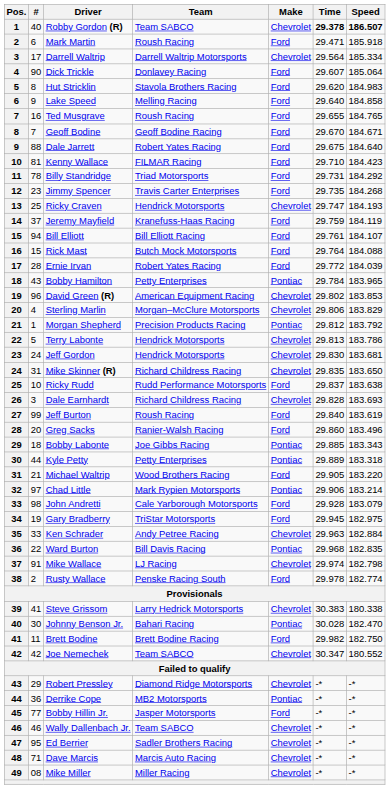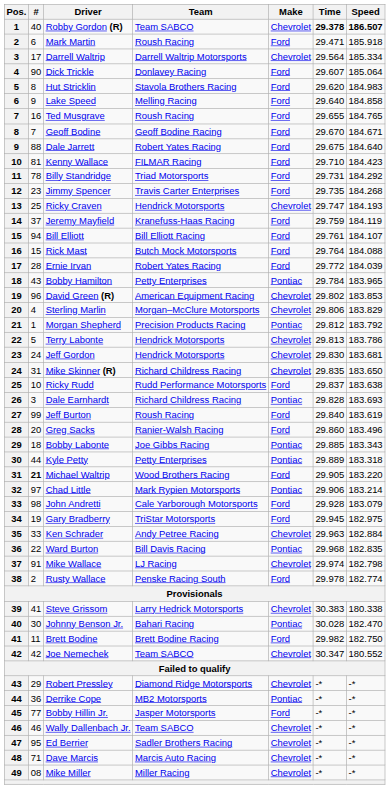Dale Earnhardt | Make: Chevrolet -> Pontiac
Michael Waltrip | #: normal -> bold
